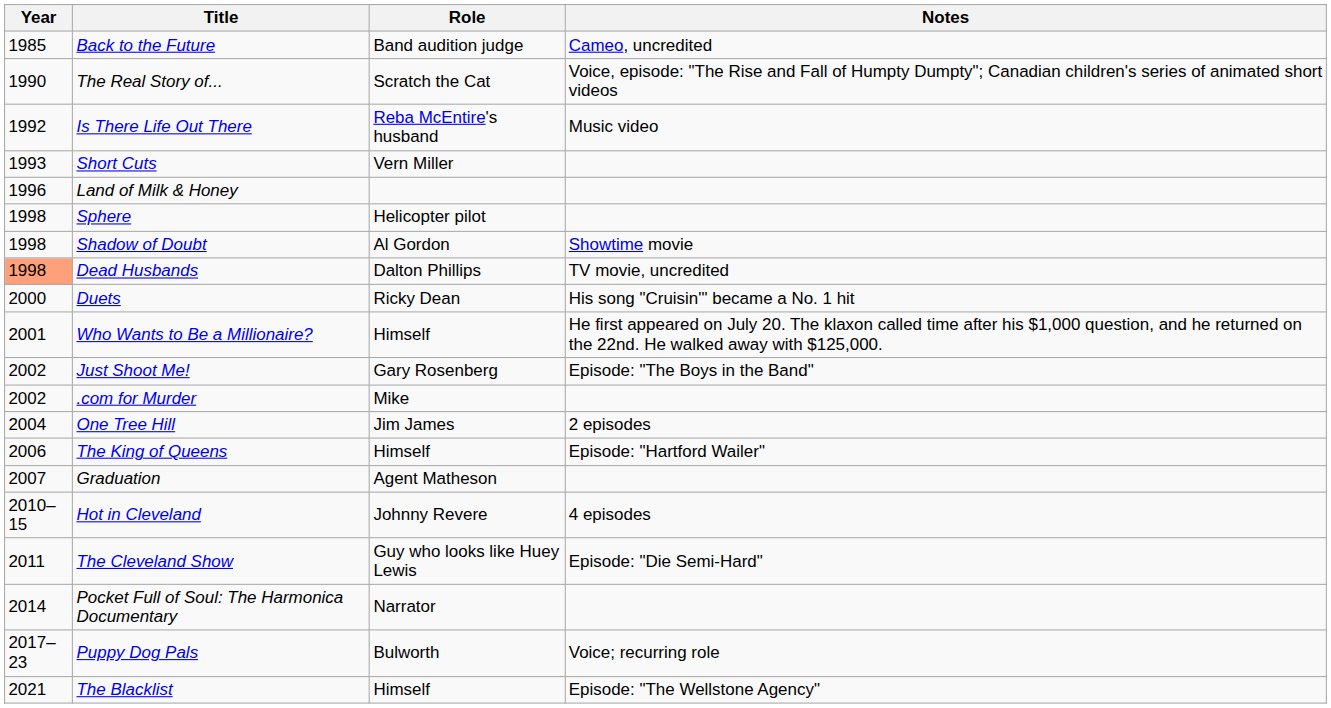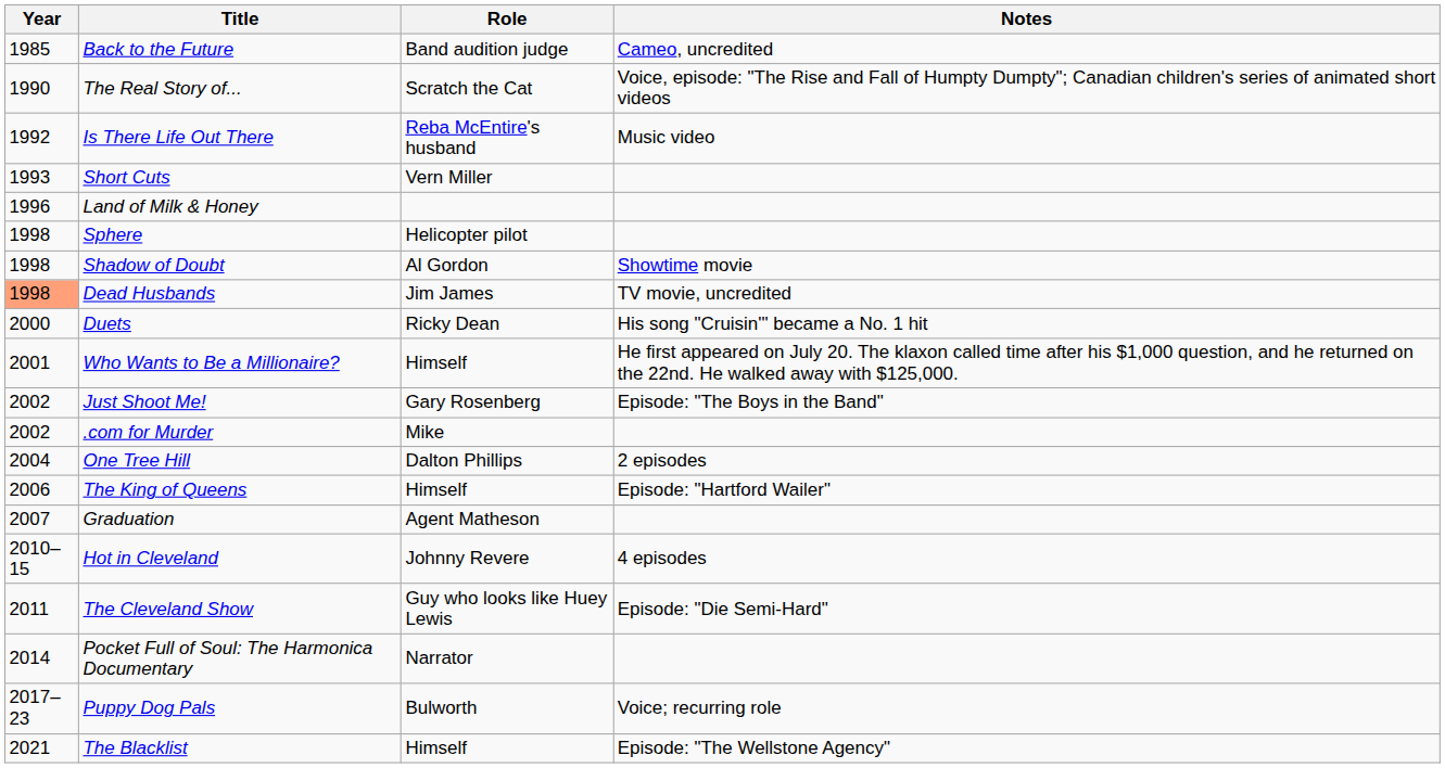Dead Husbands | Role: Dalton Phillips -> Jim James
One Tree Hill | Role: Jim James -> Dalton Phillips
